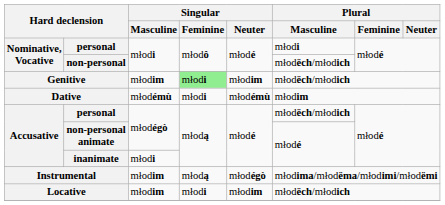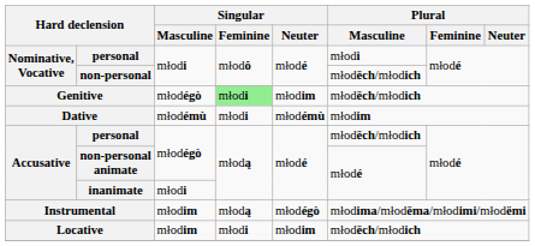Genitive | Singular / Masculine: młodim -> młodégò
